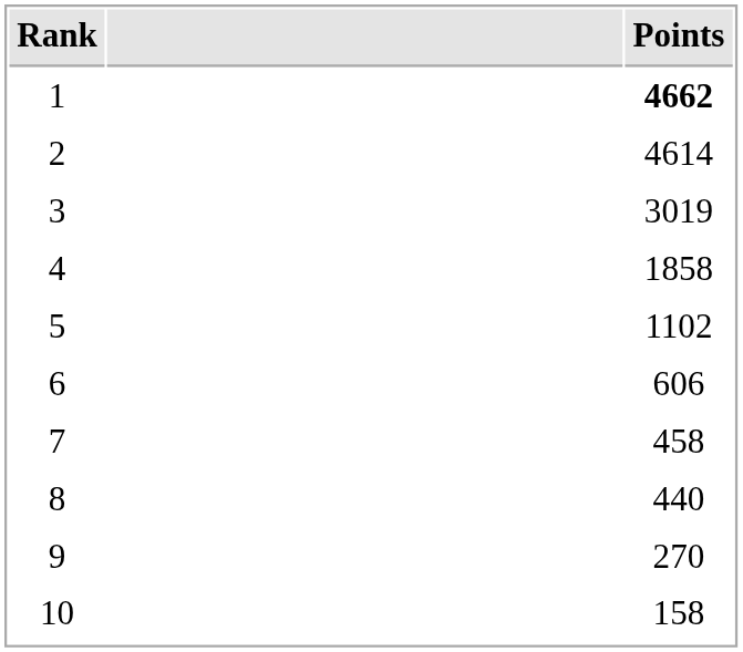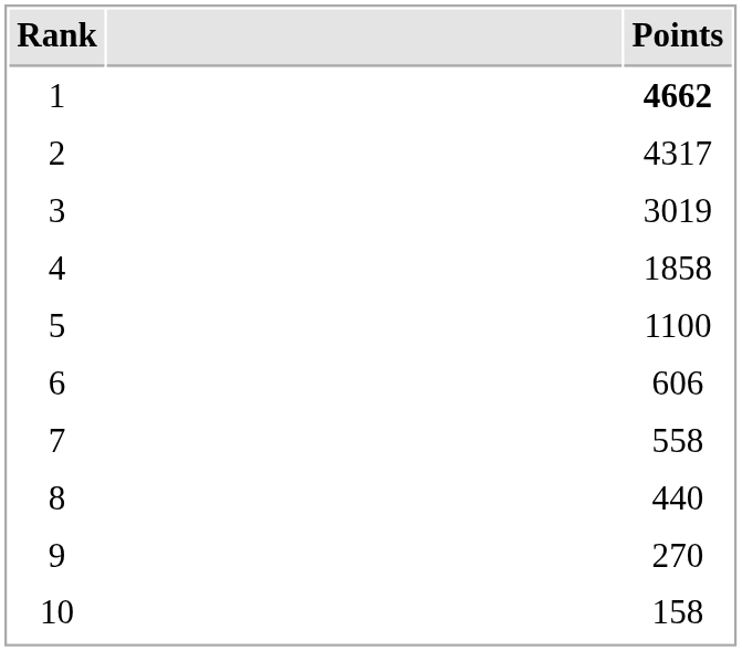2 | Points: 4614 -> 4317
5 | Points: 1102 -> 1100
7 | Points: 458 -> 558
